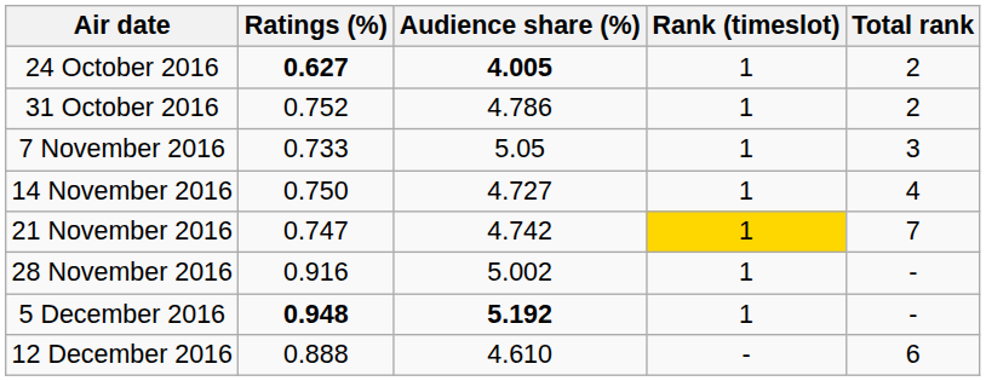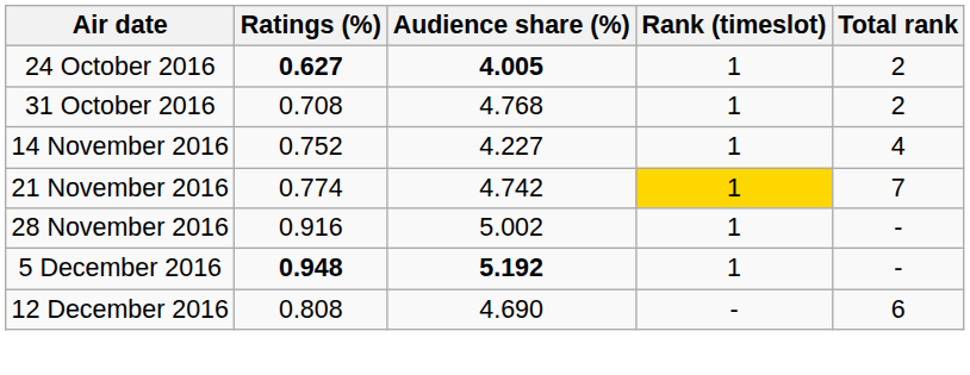31 October 2016 | Ratings (%): 0.752 -> 0.708
31 October 2016 | Audience share (%): 4.786 -> 4.768
- row: 7 November 2016 | 0.733 | 5.05 | 1 | 3
14 November 2016 | Ratings (%): 0.750 -> 0.752
14 November 2016 | Audience share (%): 4.727 -> 4.227
21 November 2016 | Ratings (%): 0.747 -> 0.774
12 December 2016 | Ratings (%): 0.888 -> 0.808
12 December 2016 | Audience share (%): 4.610 -> 4.690
